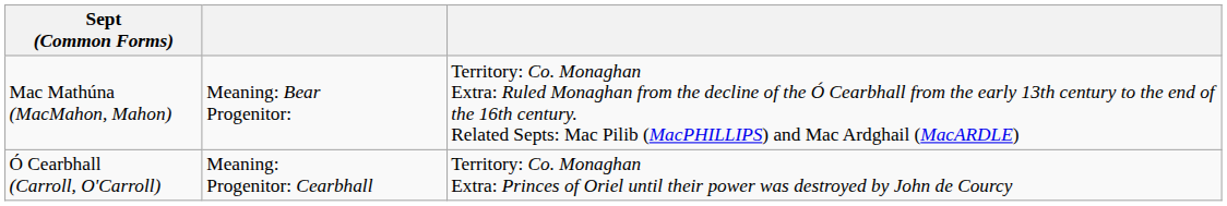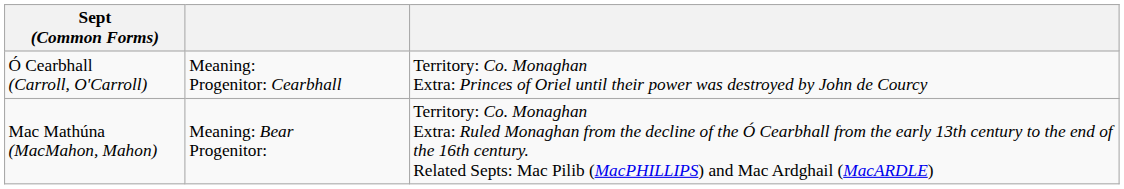rows swapped: Ó Cearbhall (Carroll, O'Carroll) <-> Mac Mathúna (MacMahon, Mahon)
